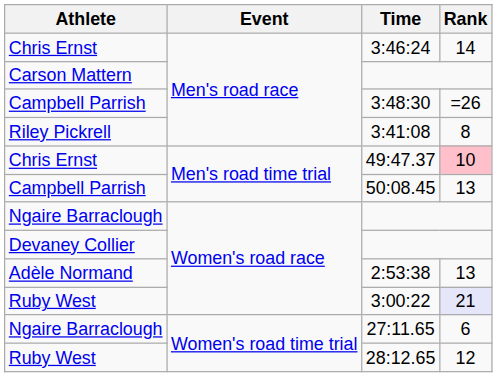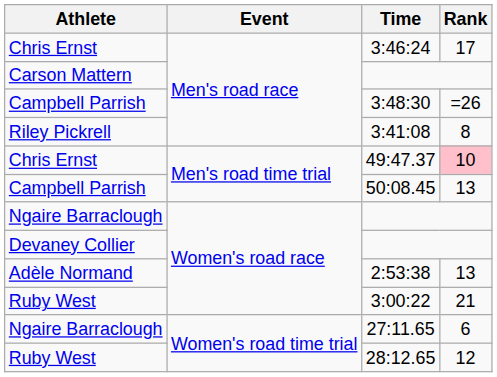3:46:24 | Rank: 14 -> 17
3:00:22 | Rank: lavender background -> no background
